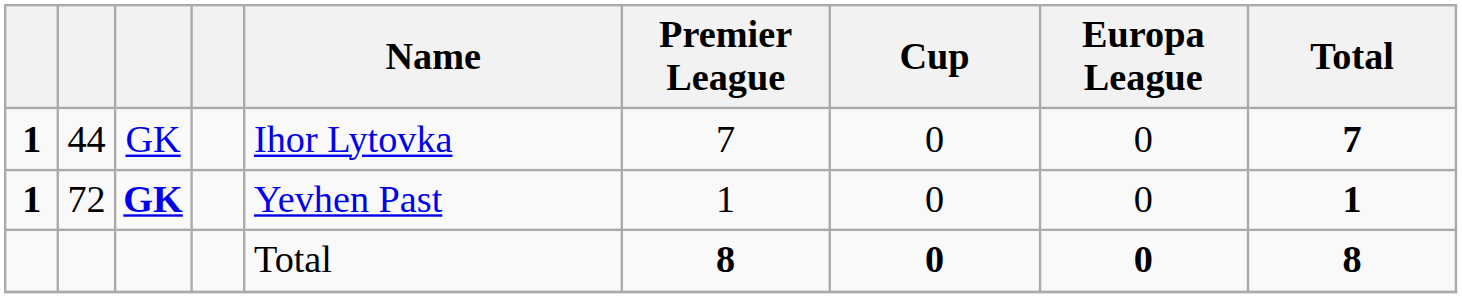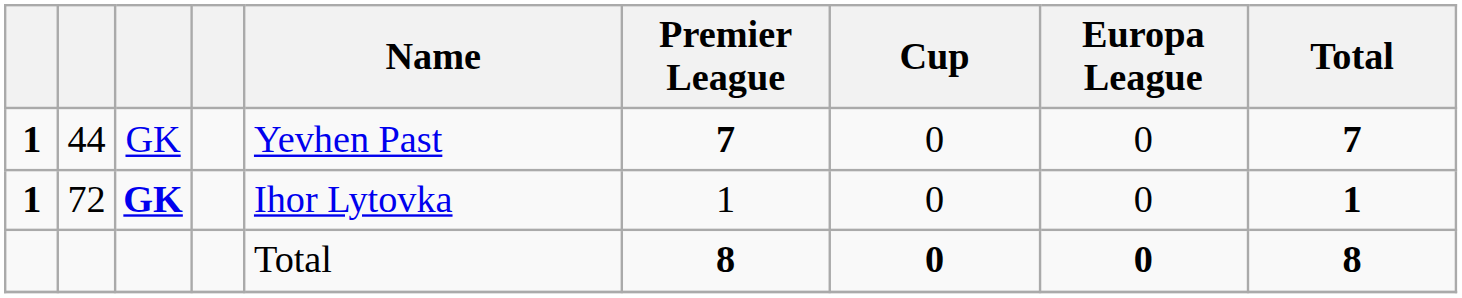44 | Name: Ihor Lytovka -> Yevhen Past
44 | Premier League: normal -> bold
72 | Name: Yevhen Past -> Ihor Lytovka
